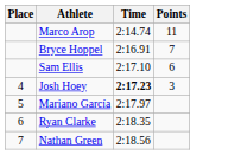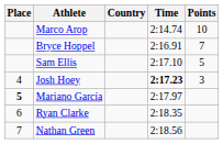+ column: Country
Marco Arop | Points: 11 -> 10
Sam Ellis | Points: 6 -> 5
Mariano García | Place: normal -> bold
